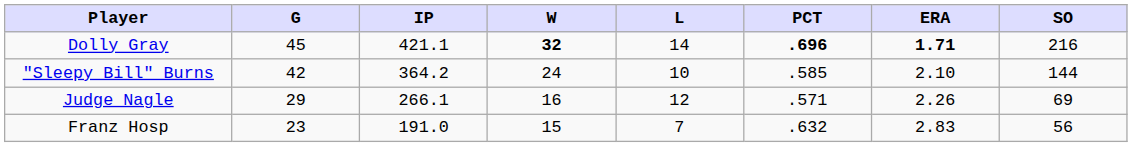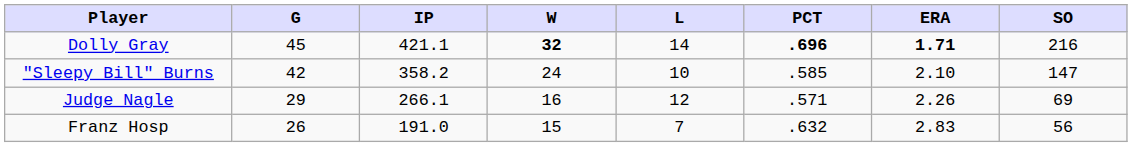"Sleepy Bill" Burns | IP: 364.2 -> 358.2
"Sleepy Bill" Burns | SO: 144 -> 147
Franz Hosp | G: 23 -> 26
